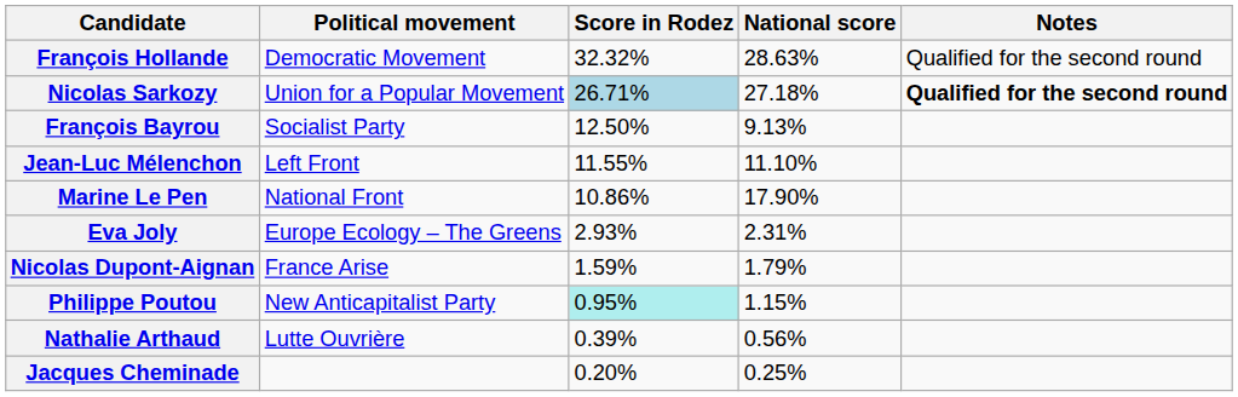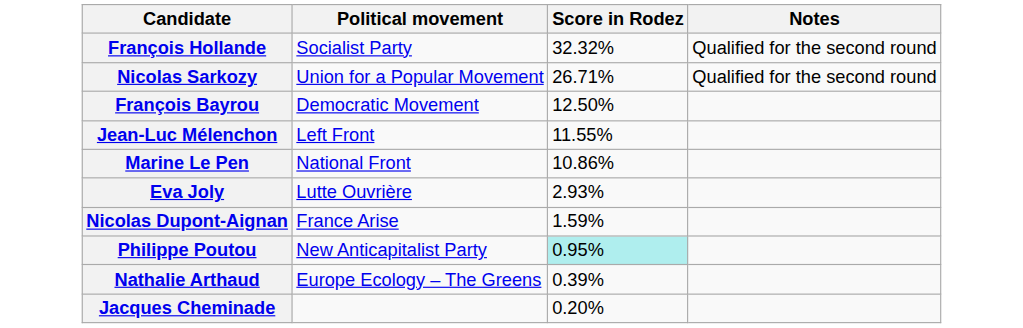- column: National score | 28.63% | 27.18% | 9.13% | 11.10% | 17.90% | 2.31% | 1.79% | 1.15% | 0.56% | 0.25%
François Hollande | Political movement: Democratic Movement -> Socialist Party
Nicolas Sarkozy | Score in Rodez: lightblue background -> no background
Nicolas Sarkozy | Notes: bold -> normal
François Bayrou | Political movement: Socialist Party -> Democratic Movement
Eva Joly | Political movement: Europe Ecology – The Greens -> Lutte Ouvrière
Nathalie Arthaud | Political movement: Lutte Ouvrière -> Europe Ecology – The Greens
